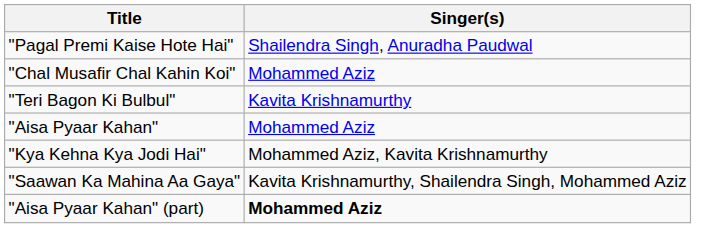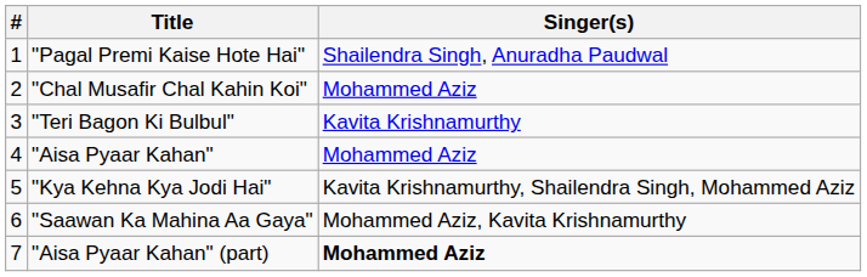+ column: # | 1 | 2 | 3 | 4 | 5 | 6 | 7
"Kya Kehna Kya Jodi Hai" | Singer(s): Mohammed Aziz, Kavita Krishnamurthy -> Kavita Krishnamurthy, Shailendra Singh, Mohammed Aziz
"Saawan Ka Mahina Aa Gaya" | Singer(s): Kavita Krishnamurthy, Shailendra Singh, Mohammed Aziz -> Mohammed Aziz, Kavita Krishnamurthy
